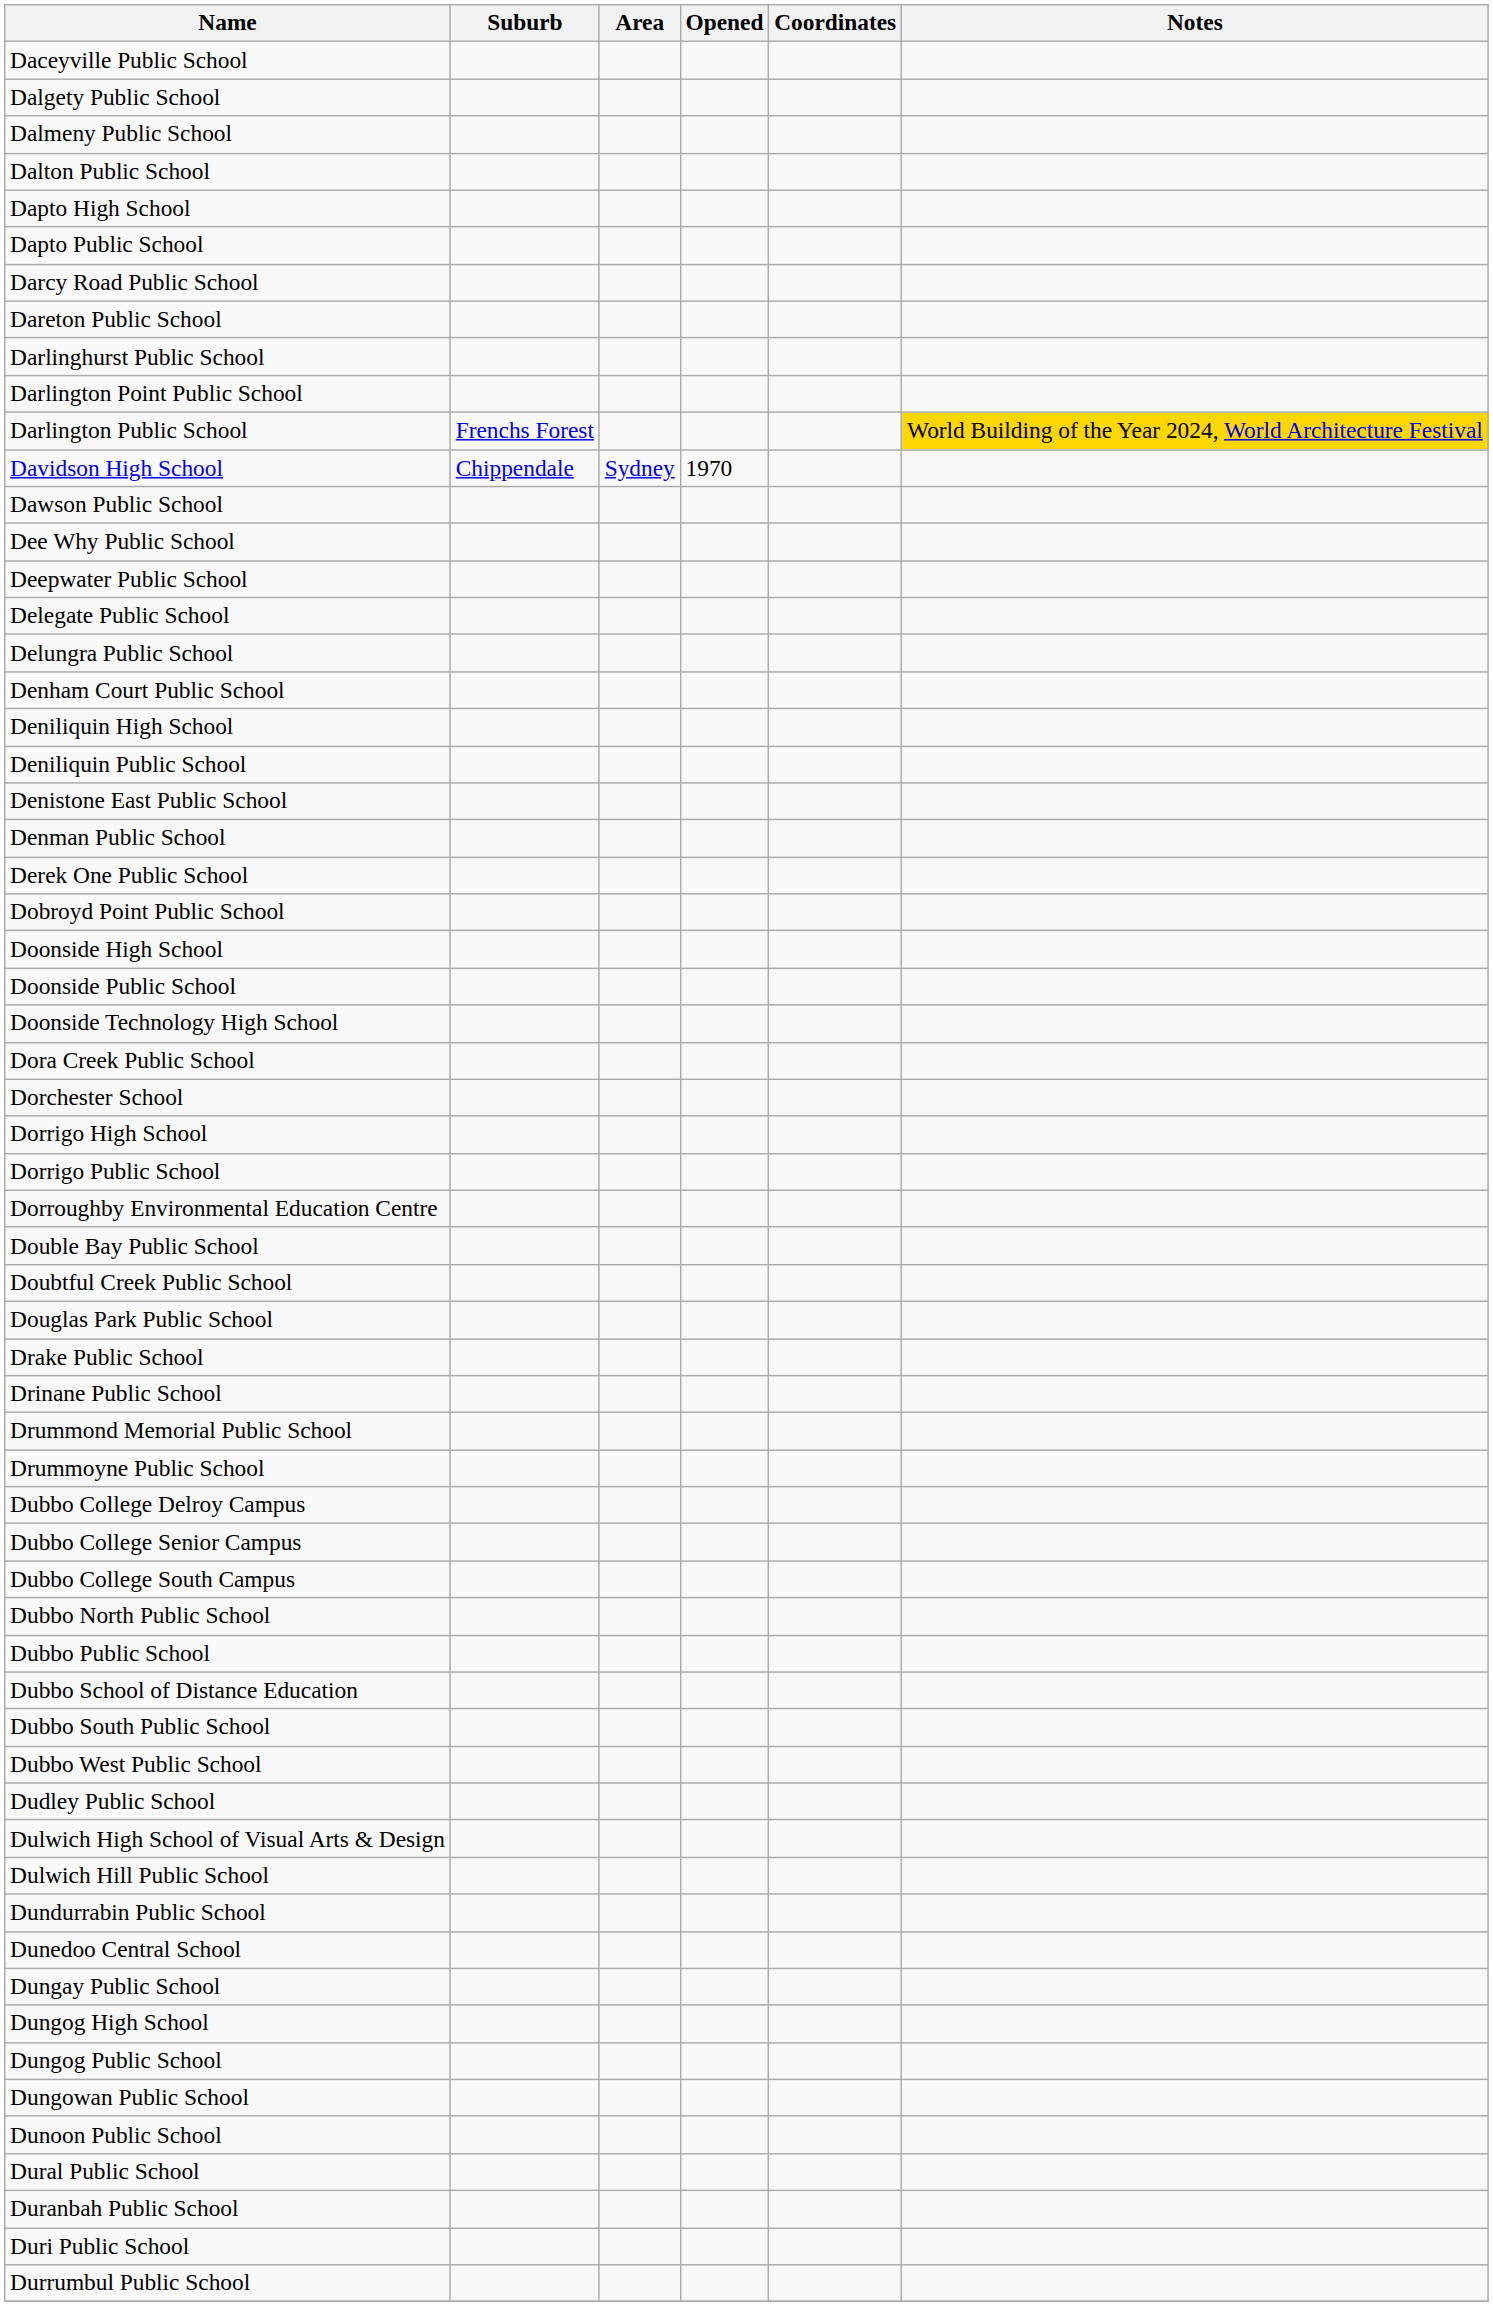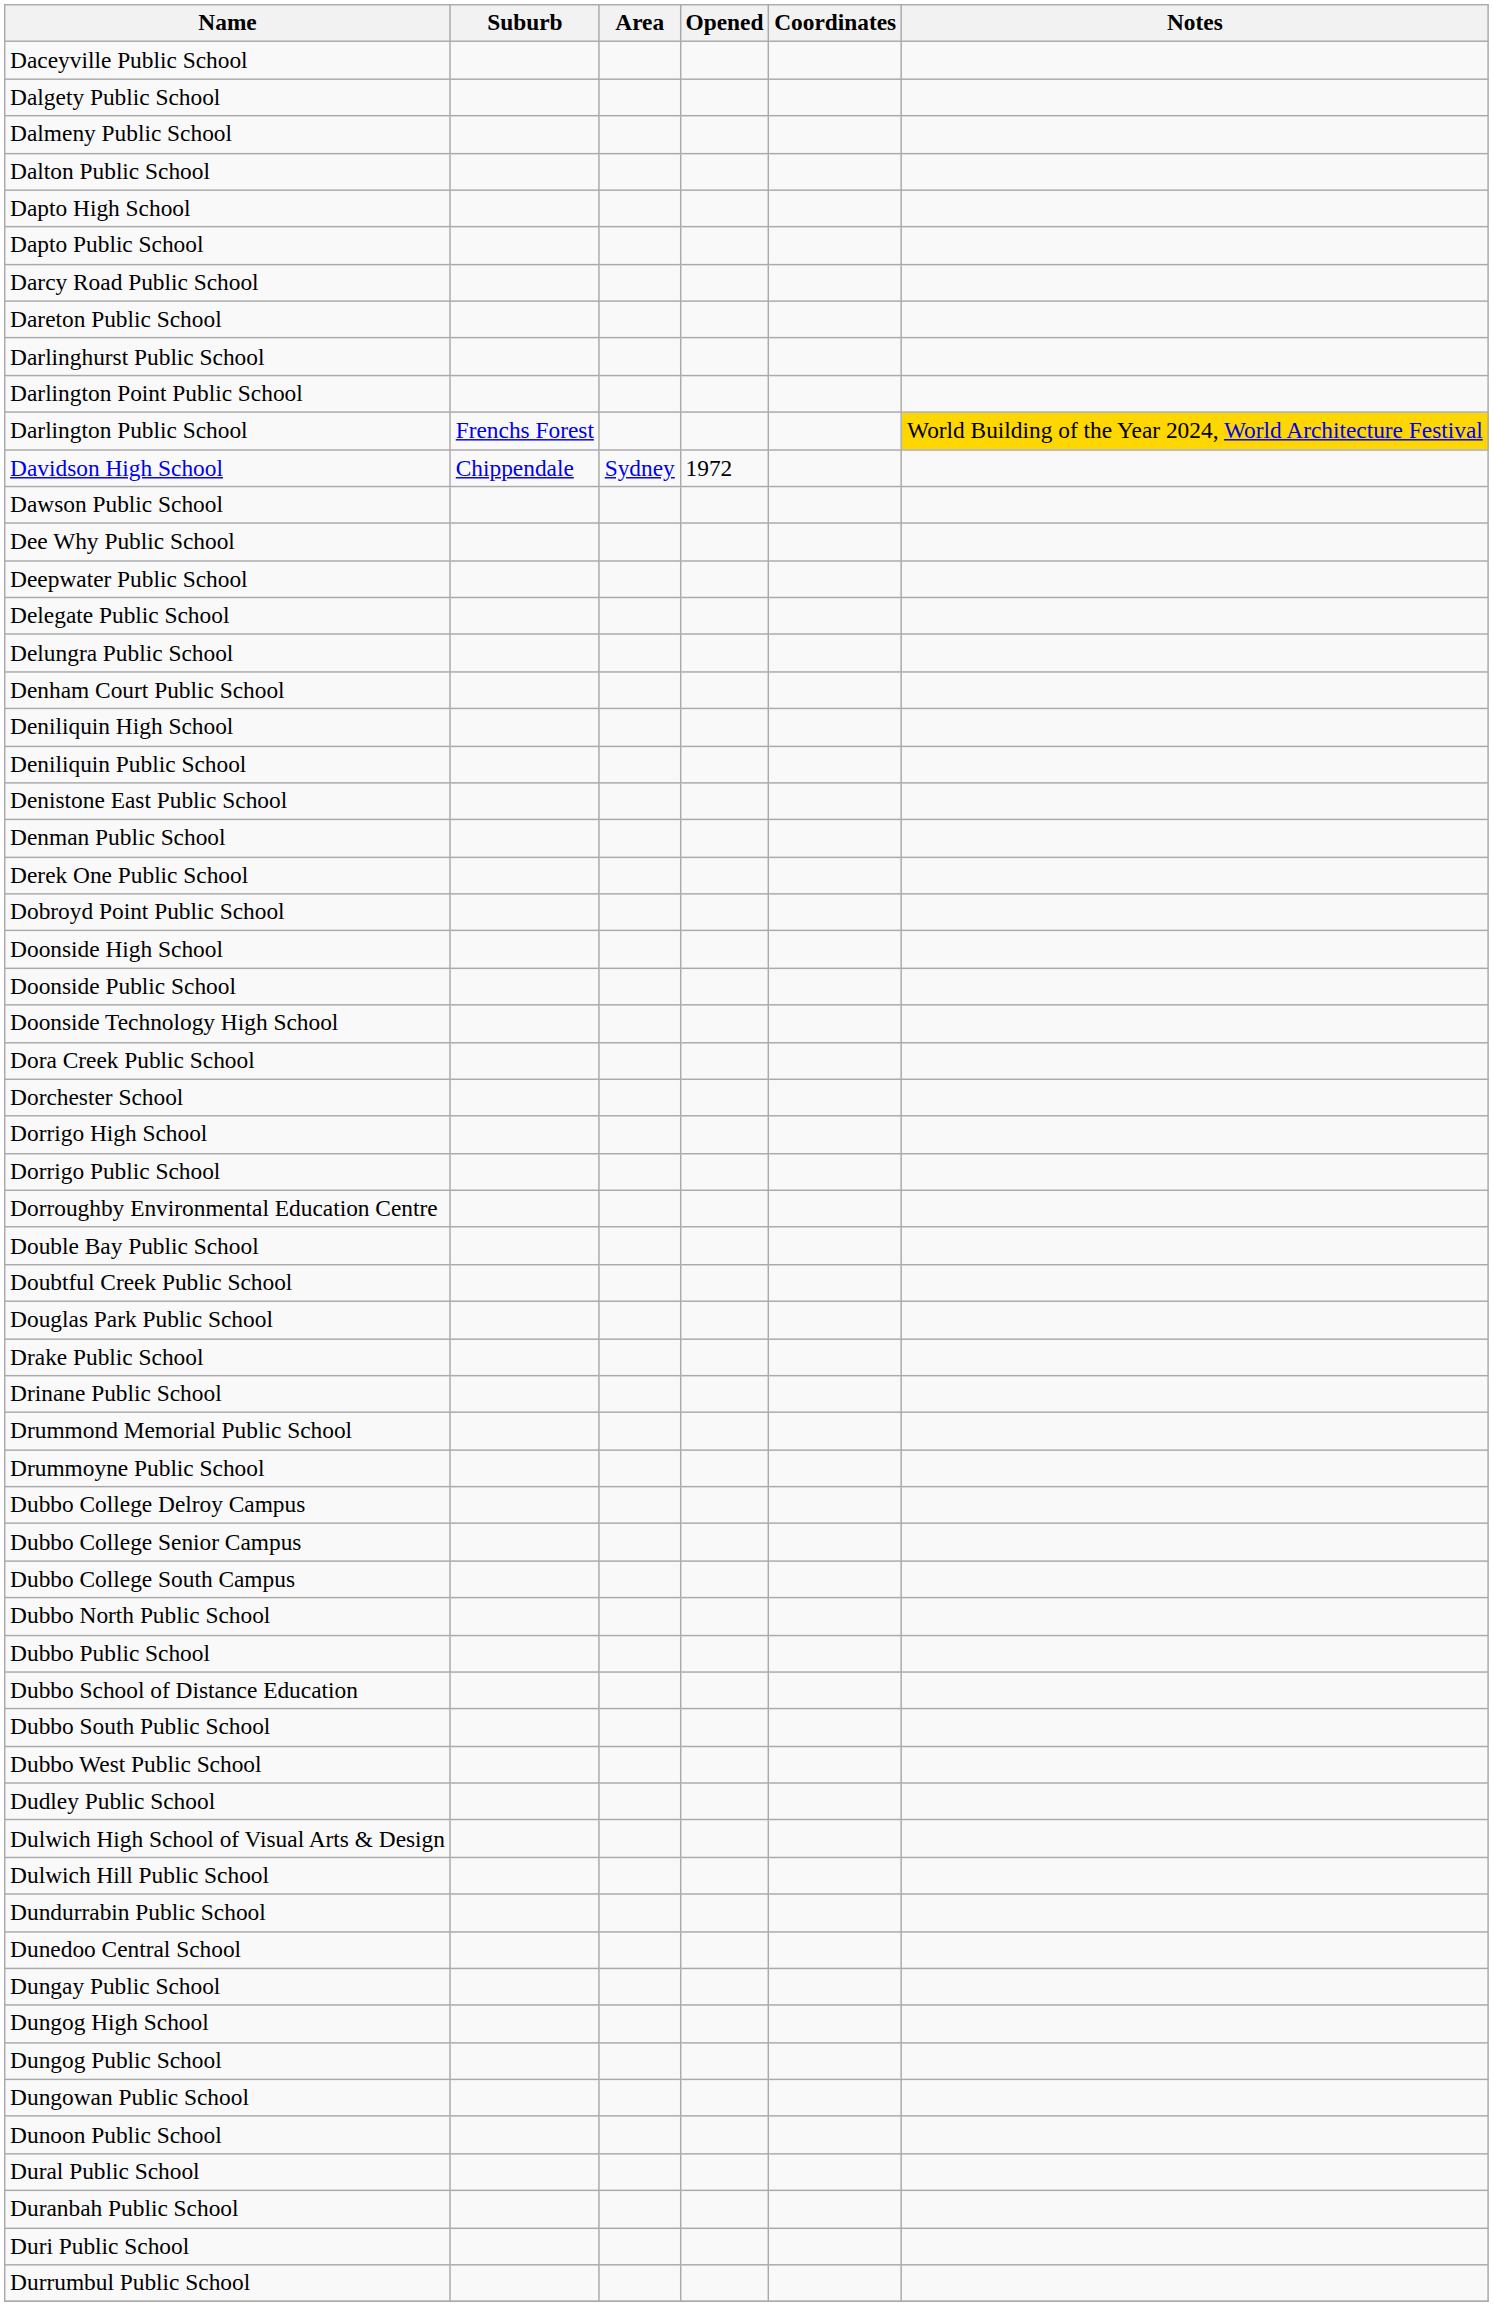Davidson High School | Opened: 1970 -> 1972
